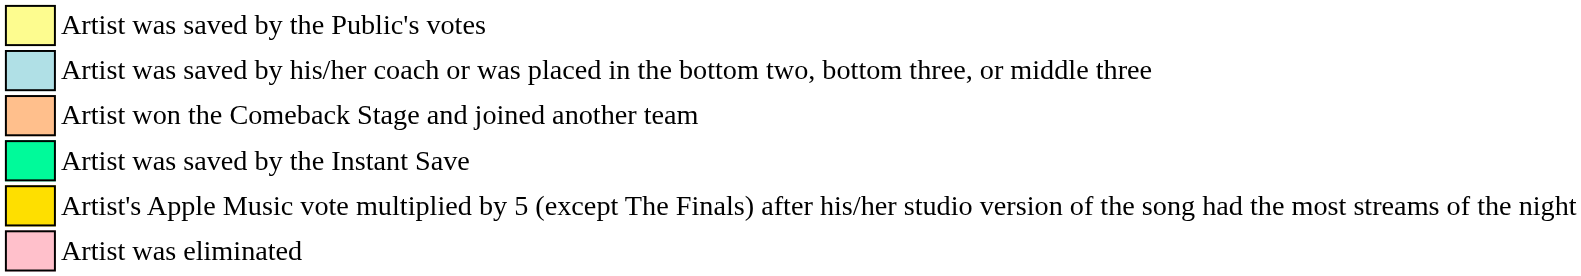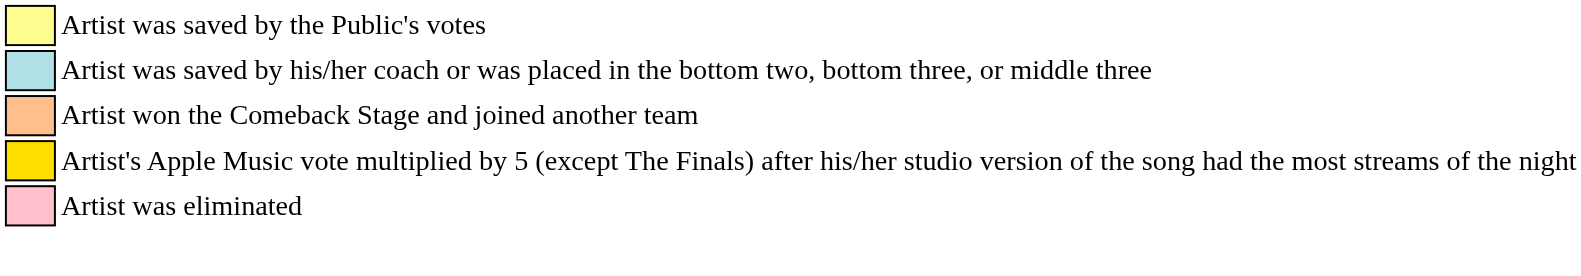- row: Artist was saved by the Instant Save
